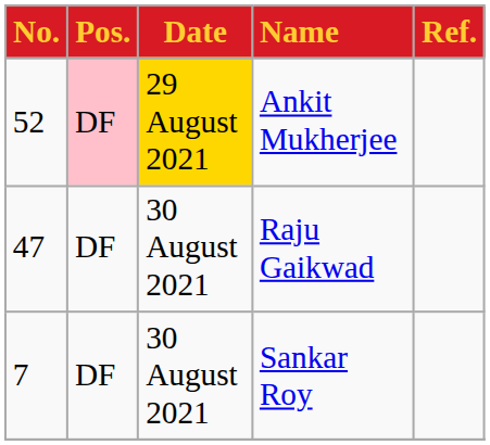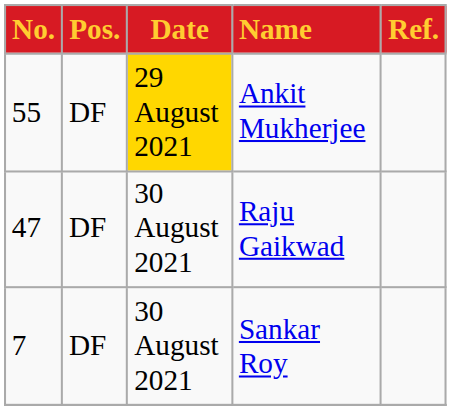Ankit Mukherjee | No.: 52 -> 55
Ankit Mukherjee | Pos.: pink background -> no background
